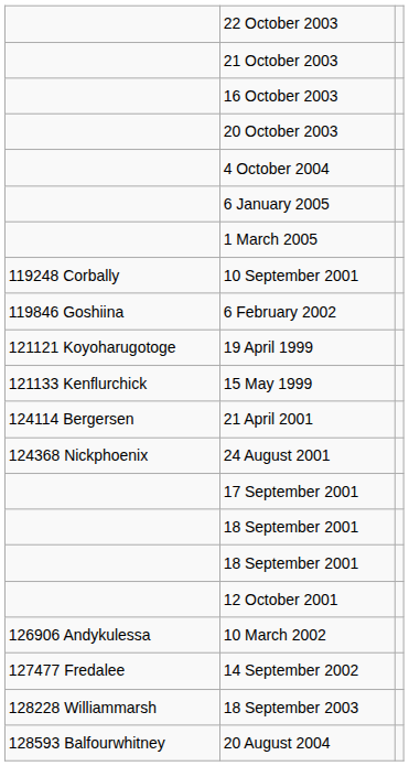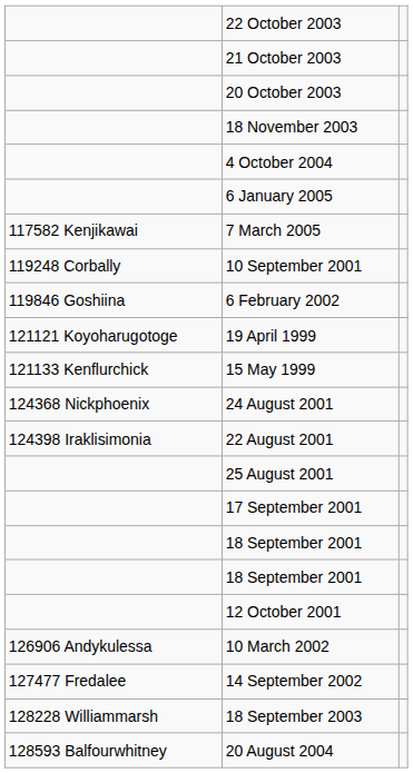- row: 16 October 2003
+ row: 18 November 2003
- row: 1 March 2005
+ row: 117582 Kenjikawai | 7 March 2005
- row: 124114 Bergersen | 21 April 2001
+ row: 124398 Iraklisimonia | 22 August 2001
+ row: 25 August 2001
